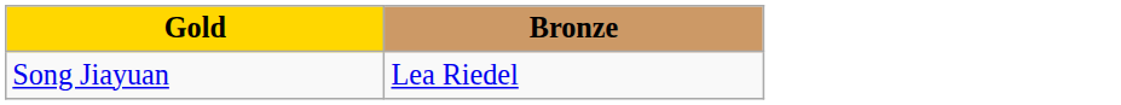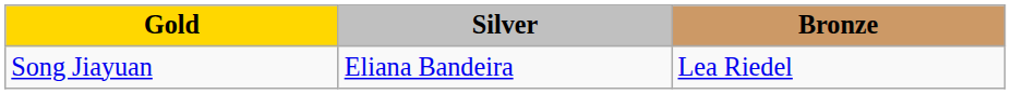+ column: Silver | Eliana Bandeira
